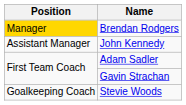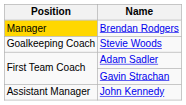rows swapped: John Kennedy <-> Stevie Woods
